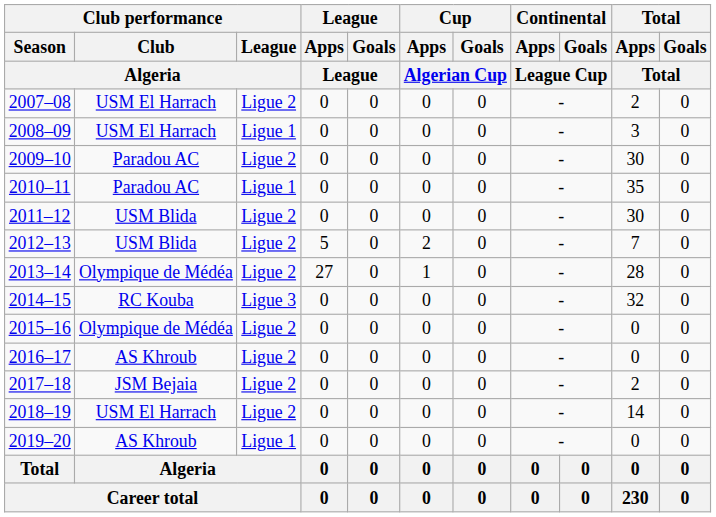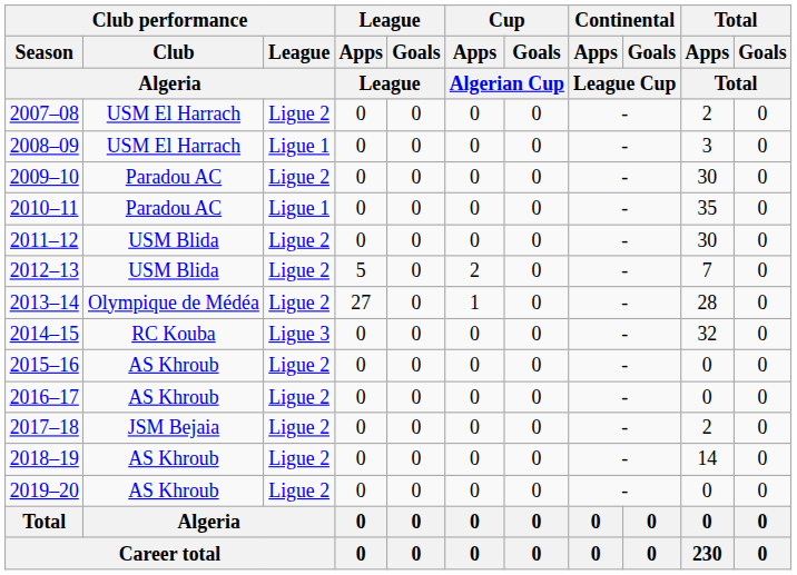2015–16 | Club performance / Club / Algeria: Olympique de Médéa -> AS Khroub
2018–19 | Club performance / Club / Algeria: USM El Harrach -> AS Khroub
2019–20 | Club performance / League / Algeria: Ligue 1 -> Ligue 2
